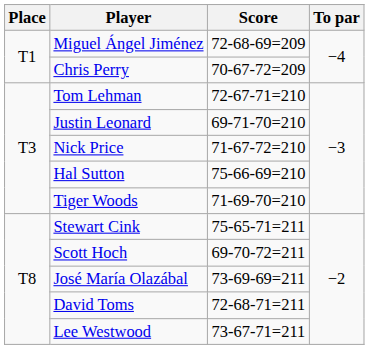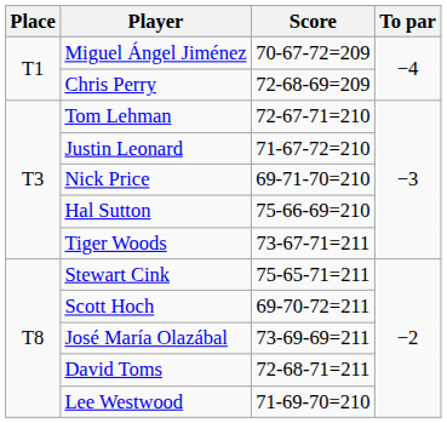Miguel Ángel Jiménez | Score: 72-68-69=209 -> 70-67-72=209
Chris Perry | Score: 70-67-72=209 -> 72-68-69=209
Justin Leonard | Score: 69-71-70=210 -> 71-67-72=210
Nick Price | Score: 71-67-72=210 -> 69-71-70=210
Tiger Woods | Score: 71-69-70=210 -> 73-67-71=211
Lee Westwood | Score: 73-67-71=211 -> 71-69-70=210
